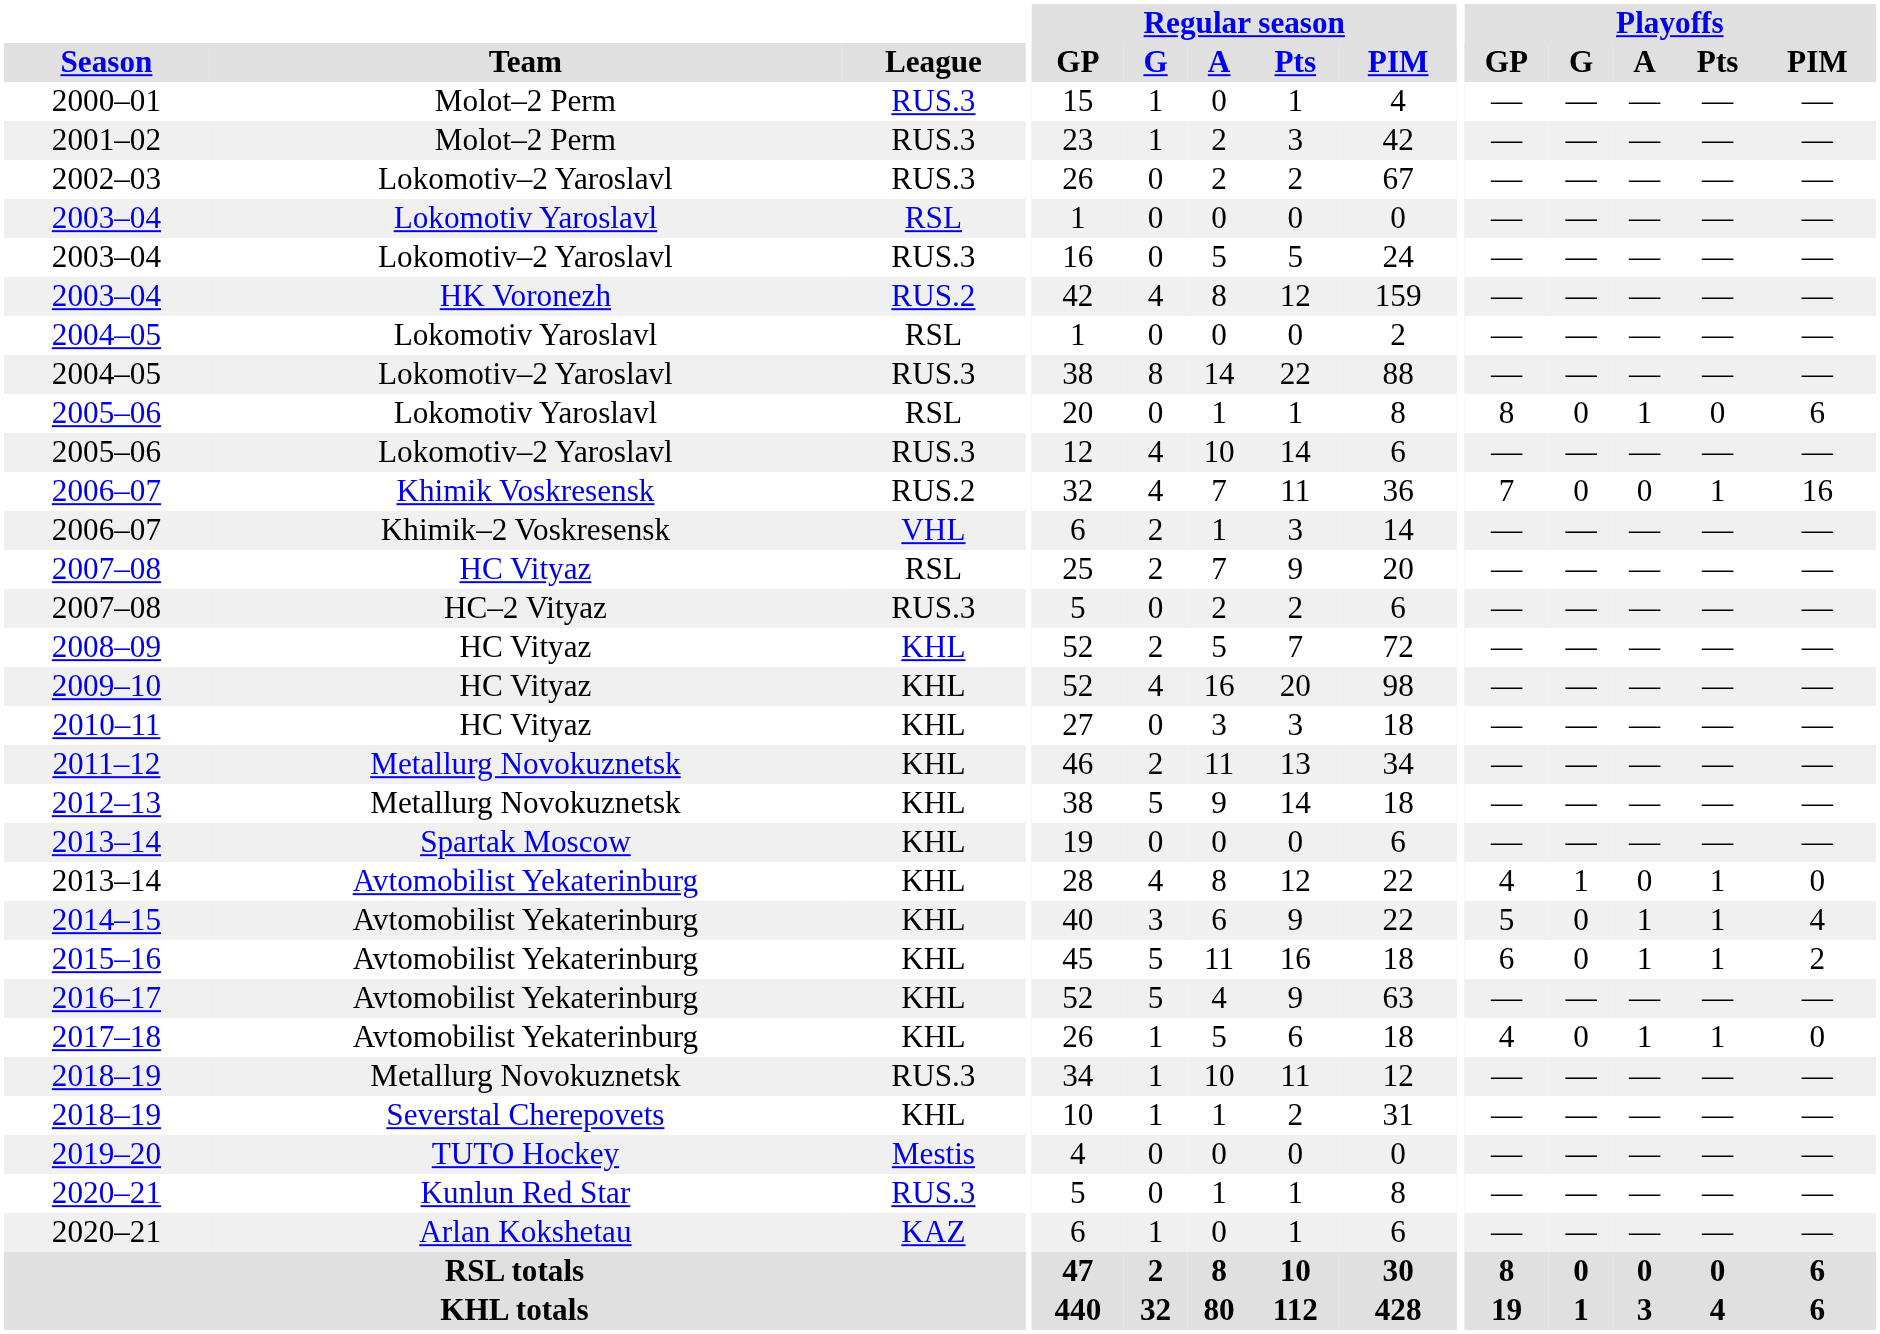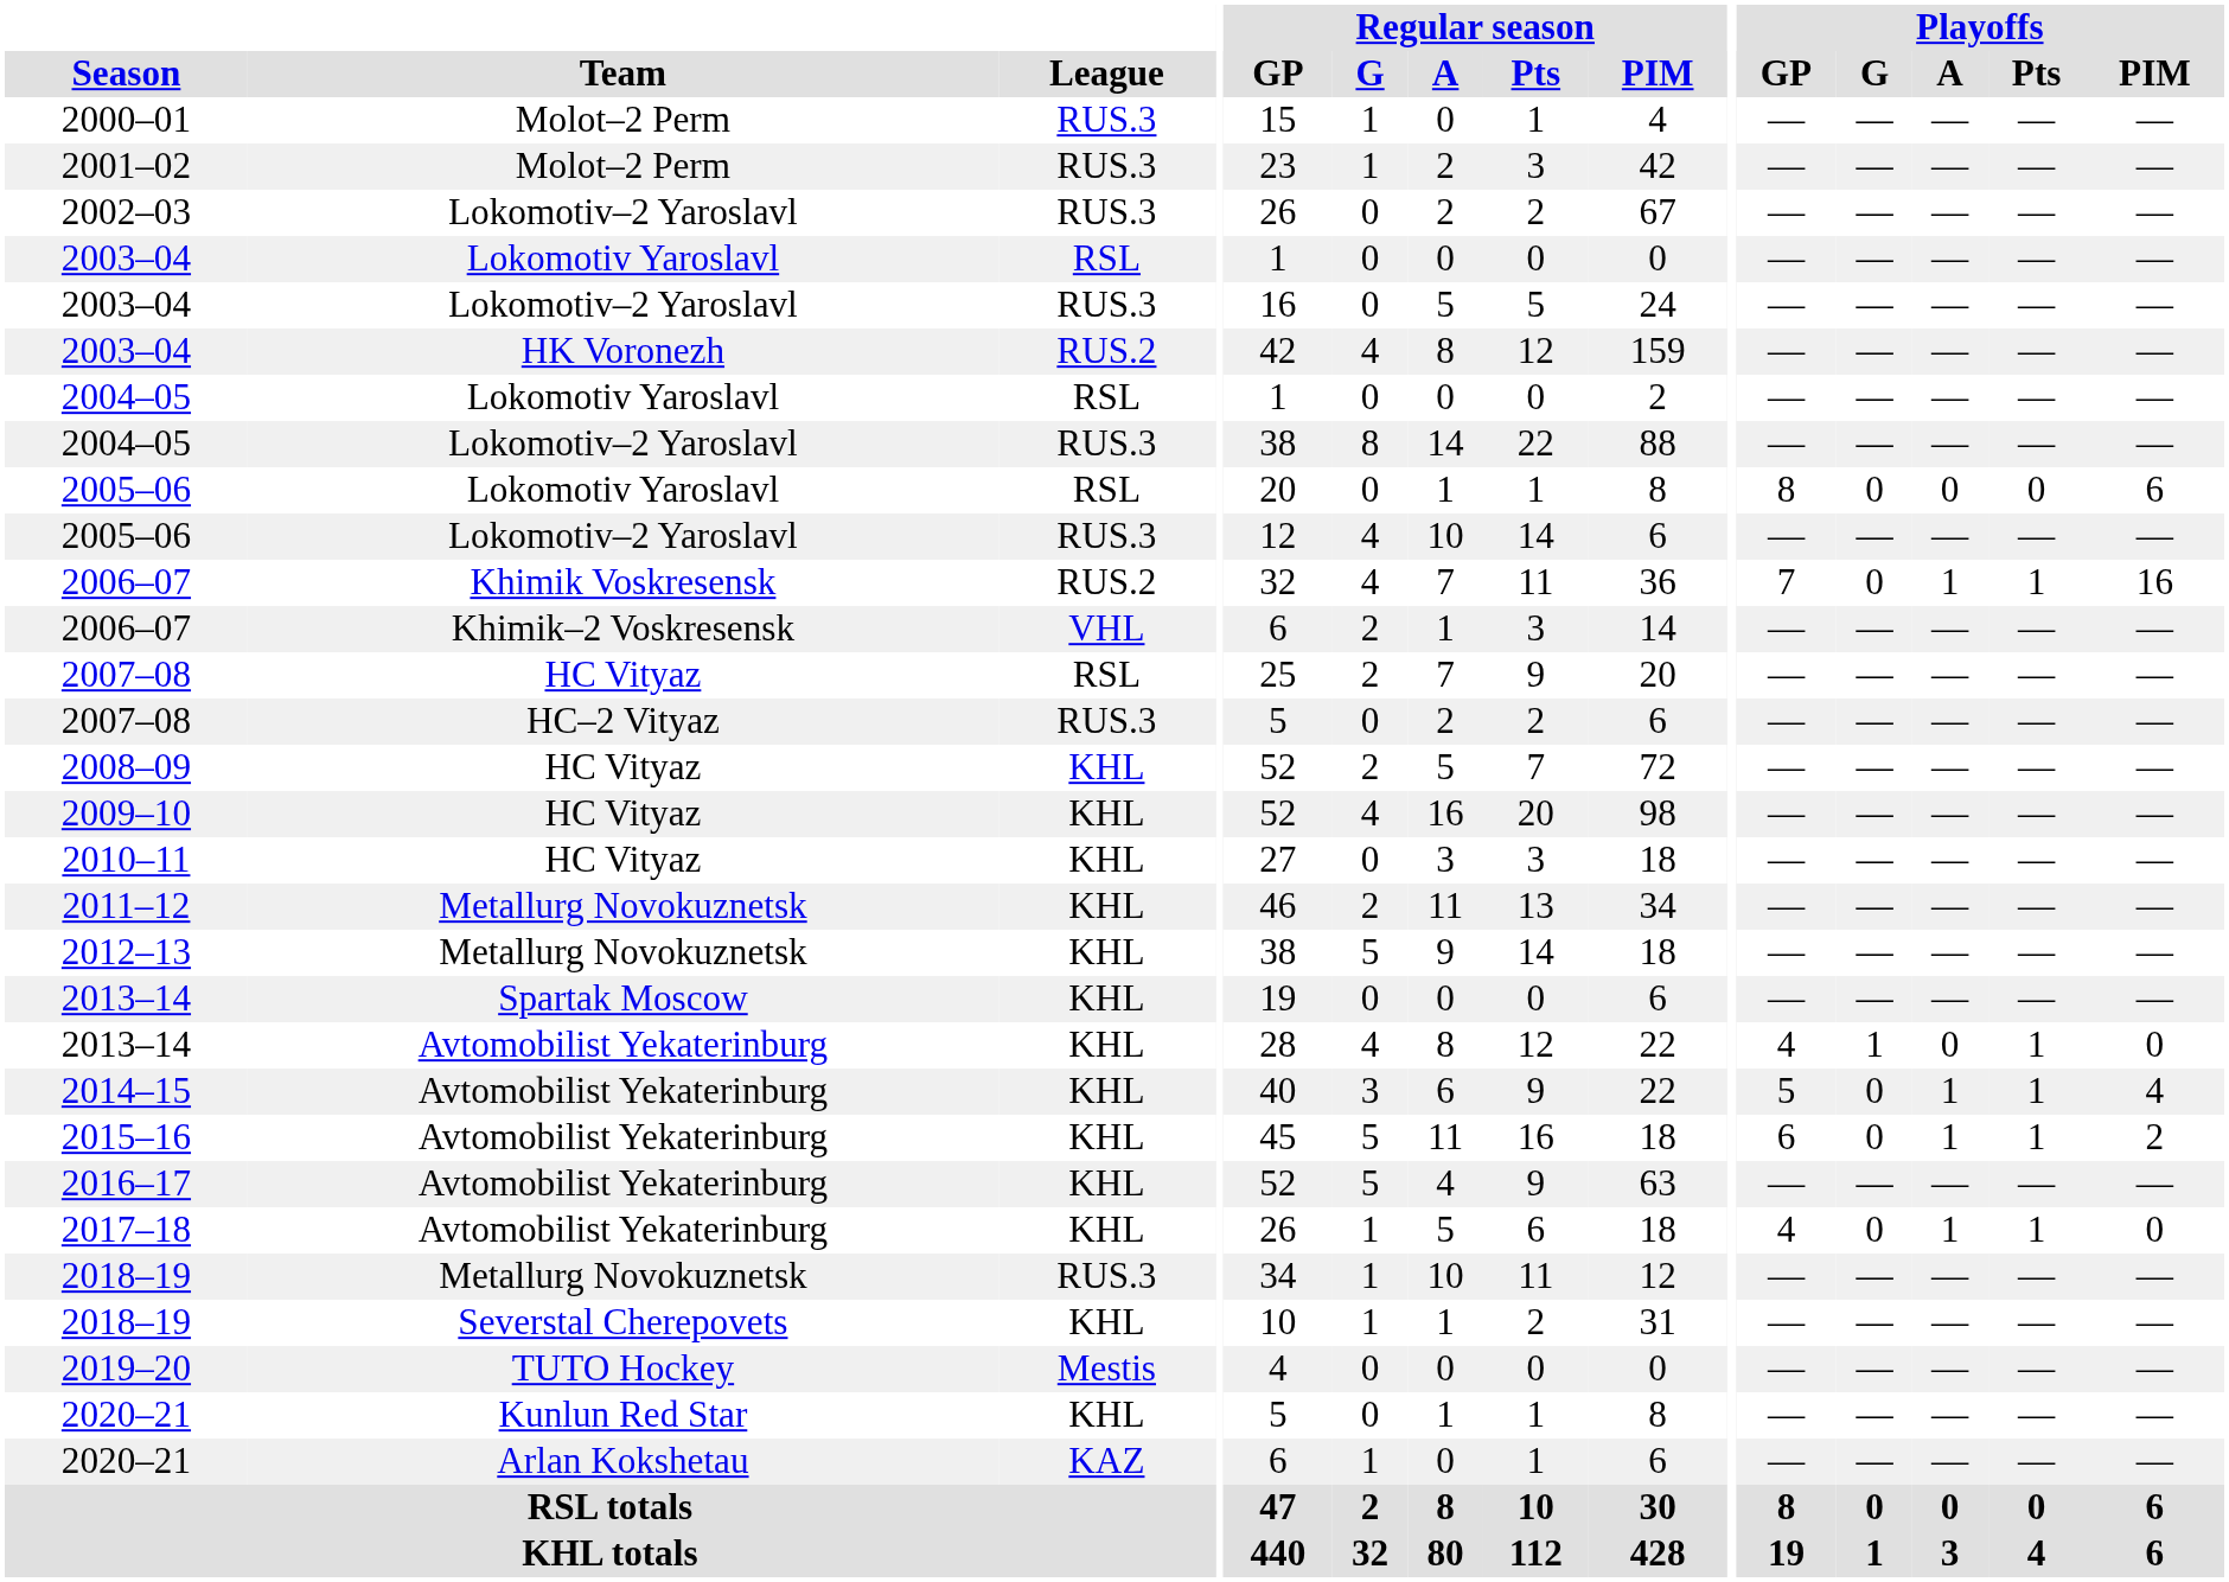2005–06 / Lokomotiv Yaroslavl | Playoffs / A: 1 -> 0
2006–07 / Khimik Voskresensk | Playoffs / A: 0 -> 1
2020–21 / Kunlun Red Star | League: RUS.3 -> KHL
